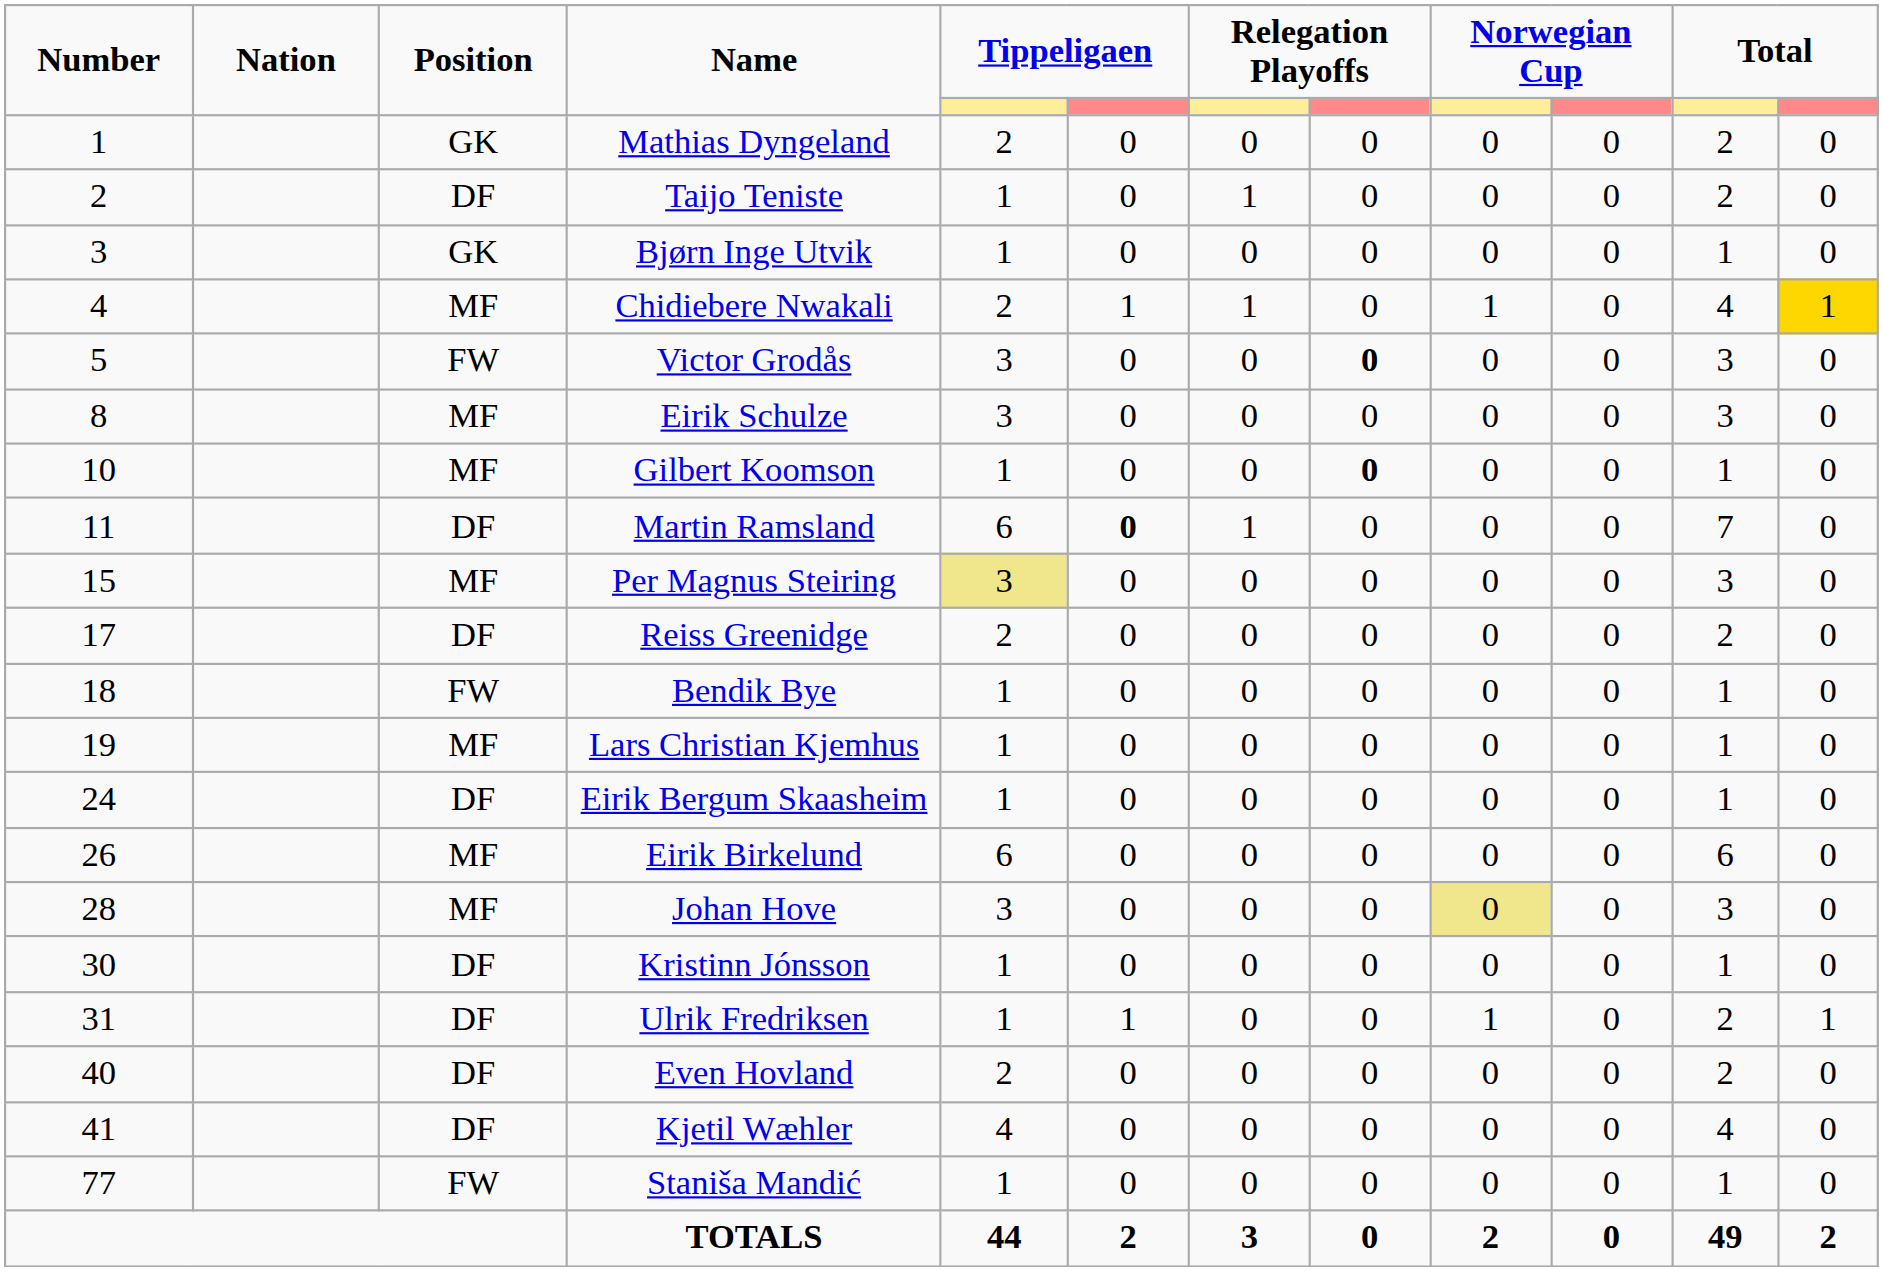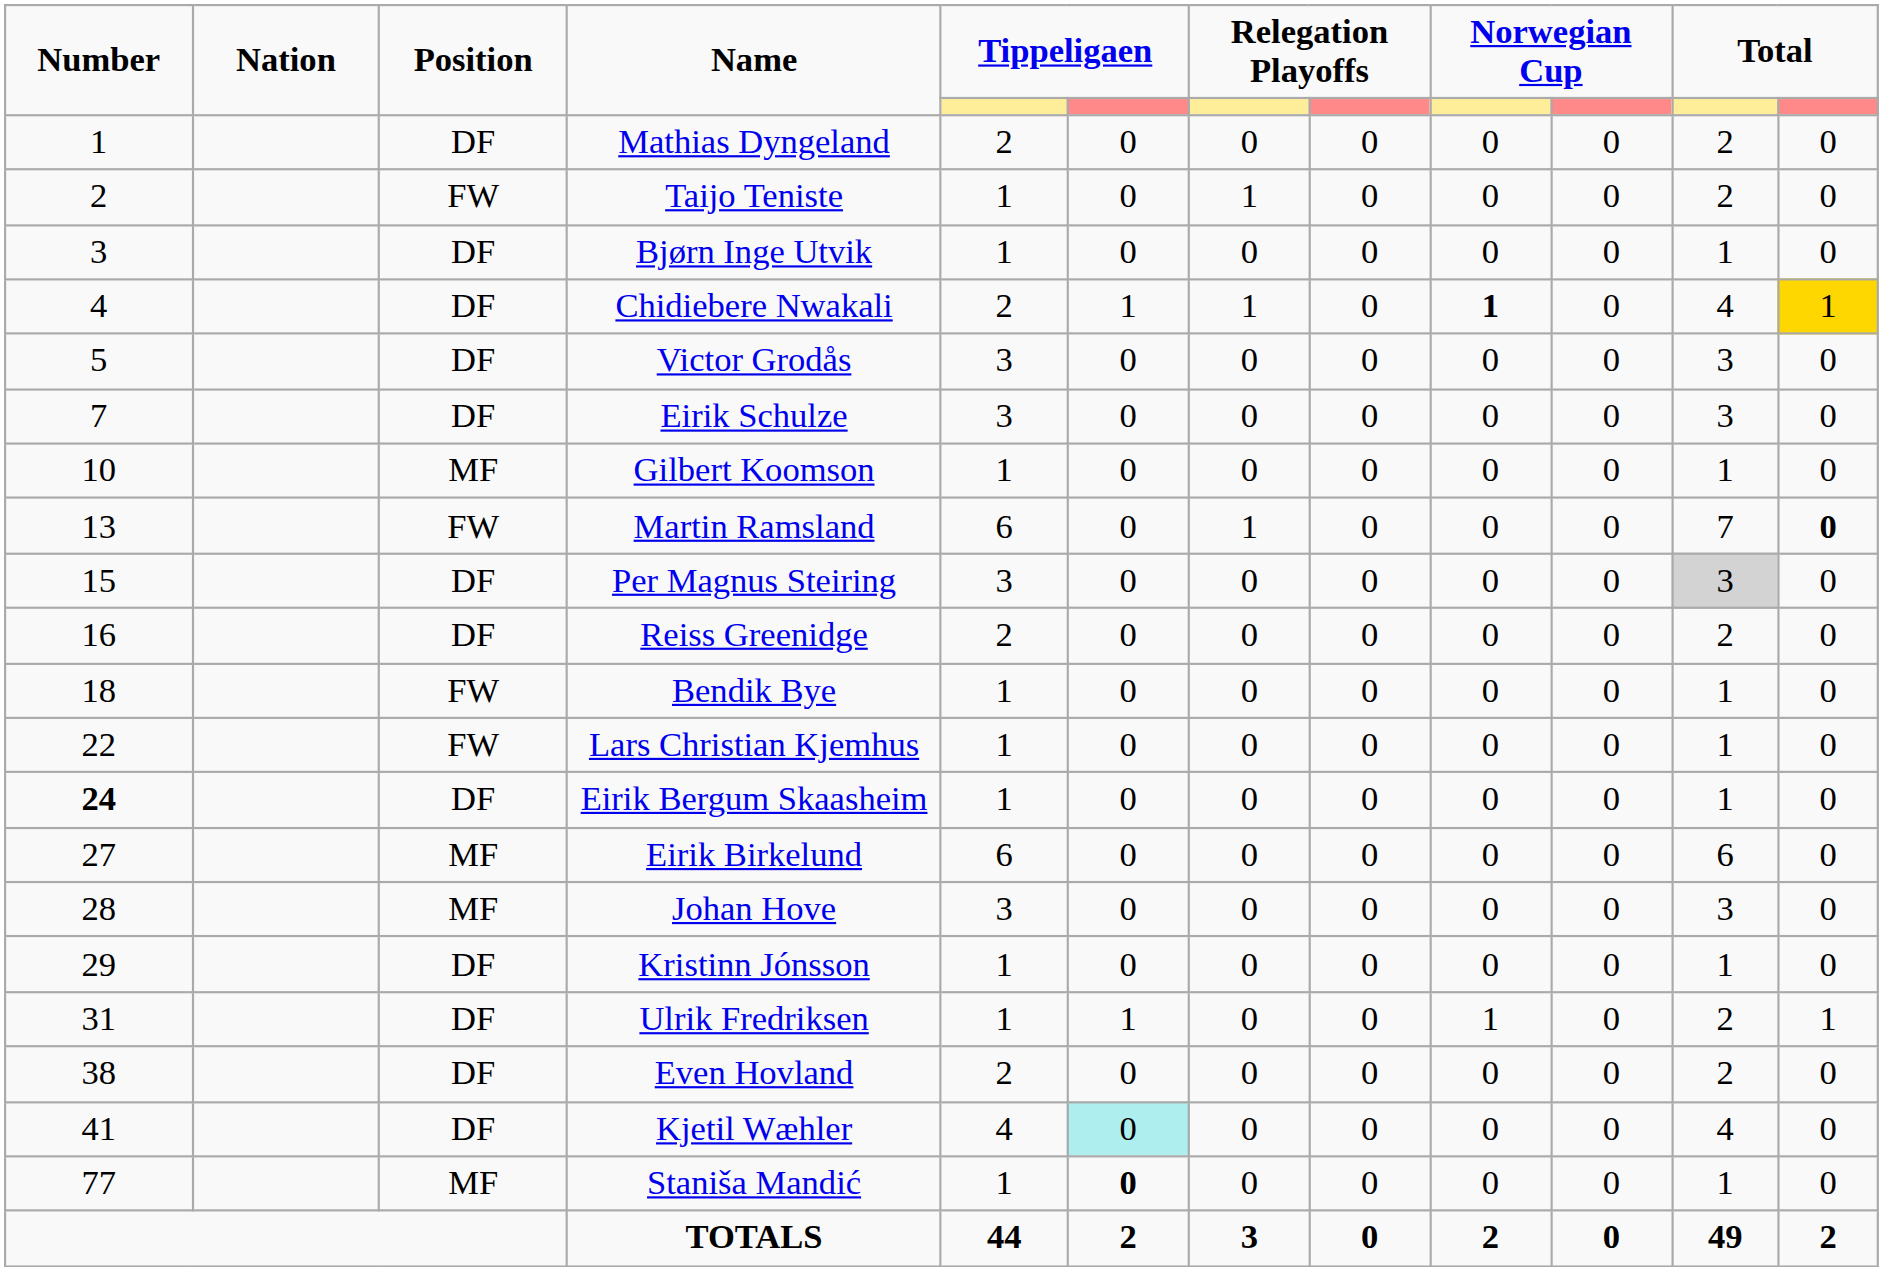Mathias Dyngeland | Position: GK -> DF
Taijo Teniste | Position: DF -> FW
Bjørn Inge Utvik | Position: GK -> DF
Chidiebere Nwakali | Position: MF -> DF
Chidiebere Nwakali | column 9: normal -> bold
Victor Grodås | Position: FW -> DF
Victor Grodås | column 8: bold -> normal
Eirik Schulze | Number: 8 -> 7
Eirik Schulze | Position: MF -> DF
Gilbert Koomson | column 8: bold -> normal
Martin Ramsland | Number: 11 -> 13
Martin Ramsland | Position: DF -> FW
Martin Ramsland | column 6: bold -> normal
Martin Ramsland | column 12: normal -> bold
Per Magnus Steiring | Position: MF -> DF
Per Magnus Steiring | column 5: khaki background -> no background
Per Magnus Steiring | column 11: no background -> lightgrey background
Reiss Greenidge | Number: 17 -> 16
Lars Christian Kjemhus | Number: 19 -> 22
Lars Christian Kjemhus | Position: MF -> FW
Eirik Bergum Skaasheim | Number: normal -> bold
Eirik Birkelund | Number: 26 -> 27
Johan Hove | column 9: khaki background -> no background
Kristinn Jónsson | Number: 30 -> 29
Even Hovland | Number: 40 -> 38
Kjetil Wæhler | column 6: no background -> paleturquoise background
Staniša Mandić | Position: FW -> MF
Staniša Mandić | column 6: normal -> bold
